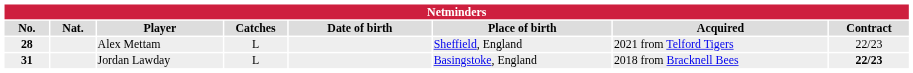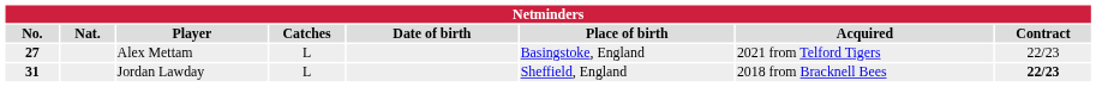Alex Mettam | No.: 28 -> 27
Alex Mettam | Place of birth: Sheffield, England -> Basingstoke, England
Jordan Lawday | Place of birth: Basingstoke, England -> Sheffield, England
